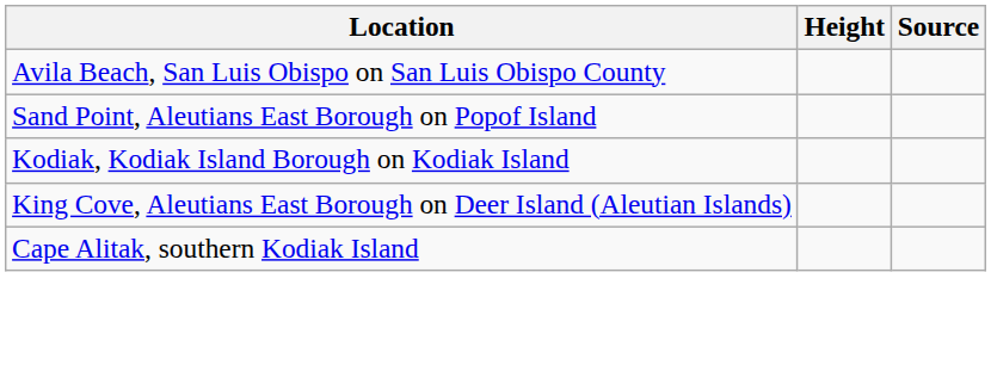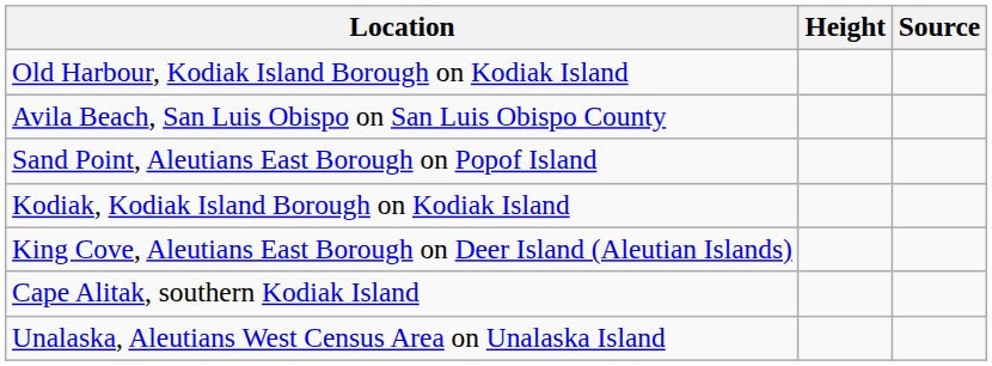+ row: Old Harbour, Kodiak Island Borough on Kodiak Island
+ row: Unalaska, Aleutians West Census Area on Unalaska Island
